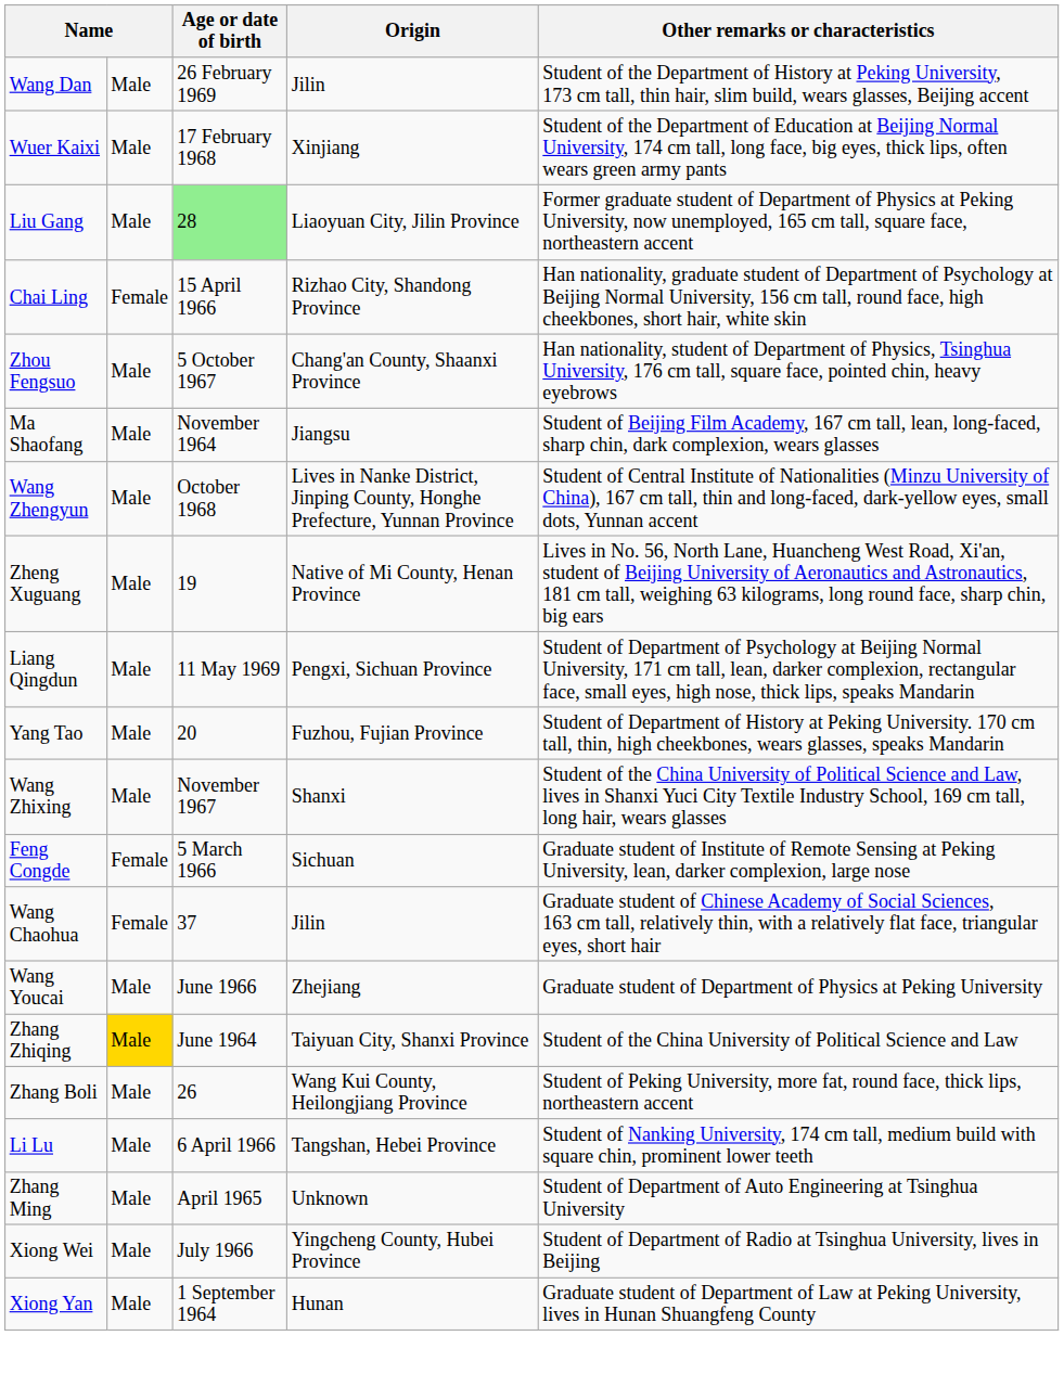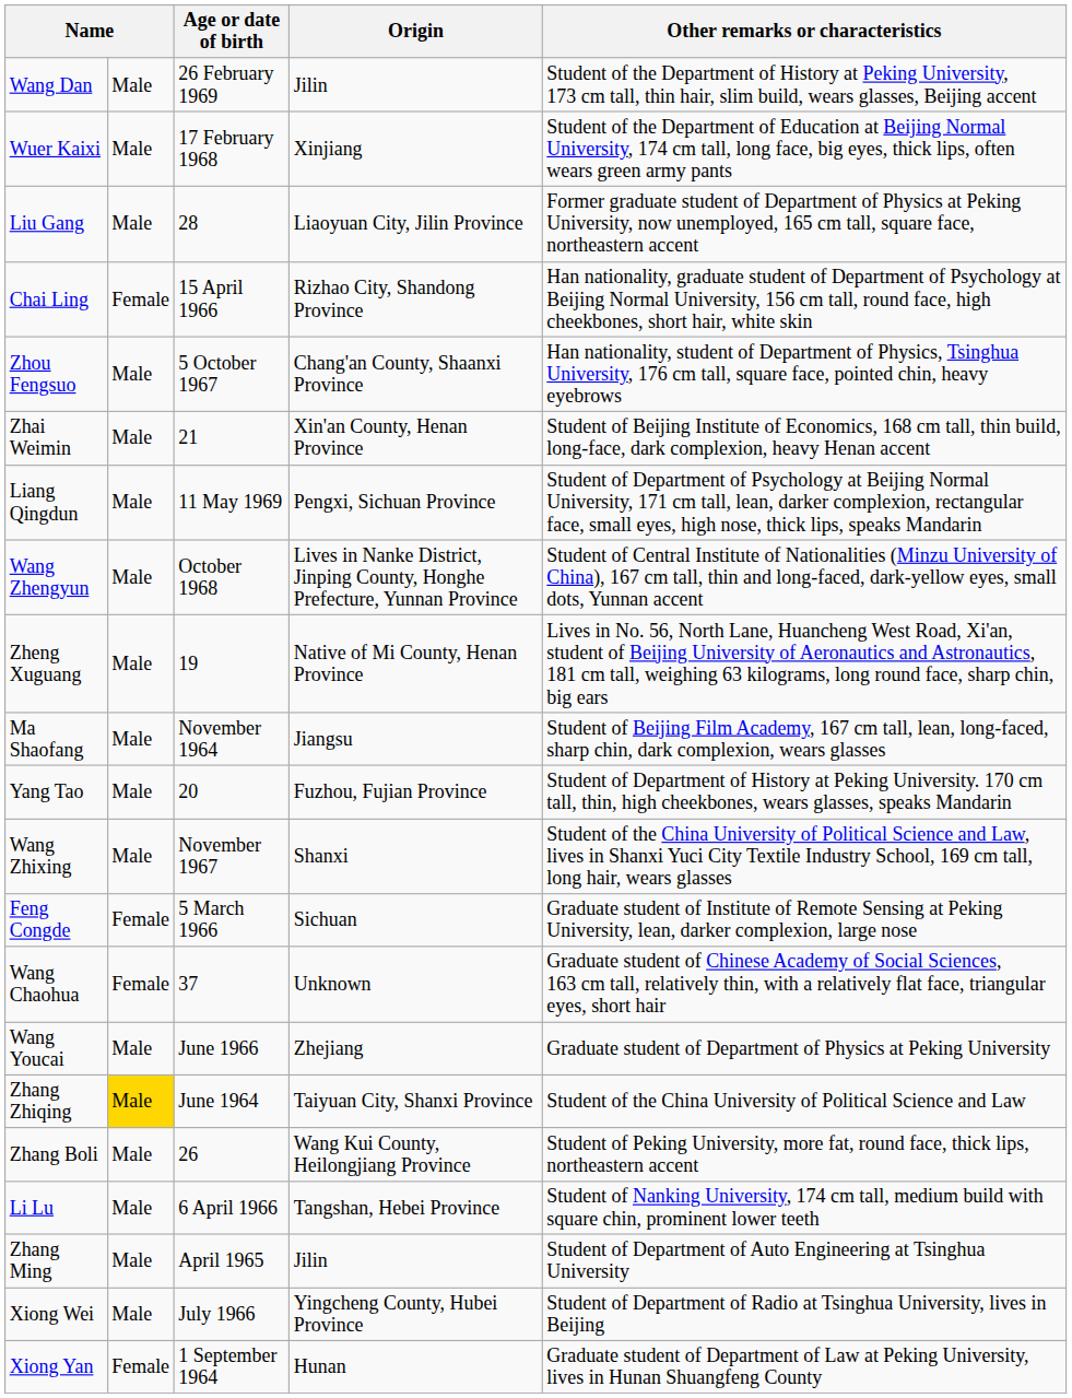Liu Gang | Age or date of birth: lightgreen background -> no background
+ row: Zhai Weimin | Male | 21 | Xin'an County, Henan Province | Student of Beijing Institute of Economics, 168 cm tall, thin build, long-face, dark complexion, heavy Henan accent
rows swapped: Liang Qingdun <-> Ma Shaofang
Wang Chaohua | Origin: Jilin -> Unknown
Zhang Ming | Origin: Unknown -> Jilin
Xiong Yan | column 2: Male -> Female
